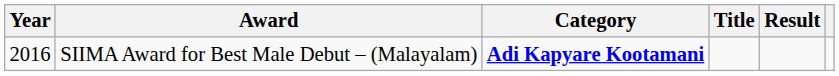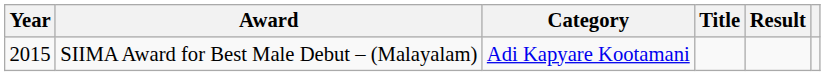SIIMA Award for Best Male Debut – (Malayalam) | Year: 2016 -> 2015
SIIMA Award for Best Male Debut – (Malayalam) | Category: bold -> normal
